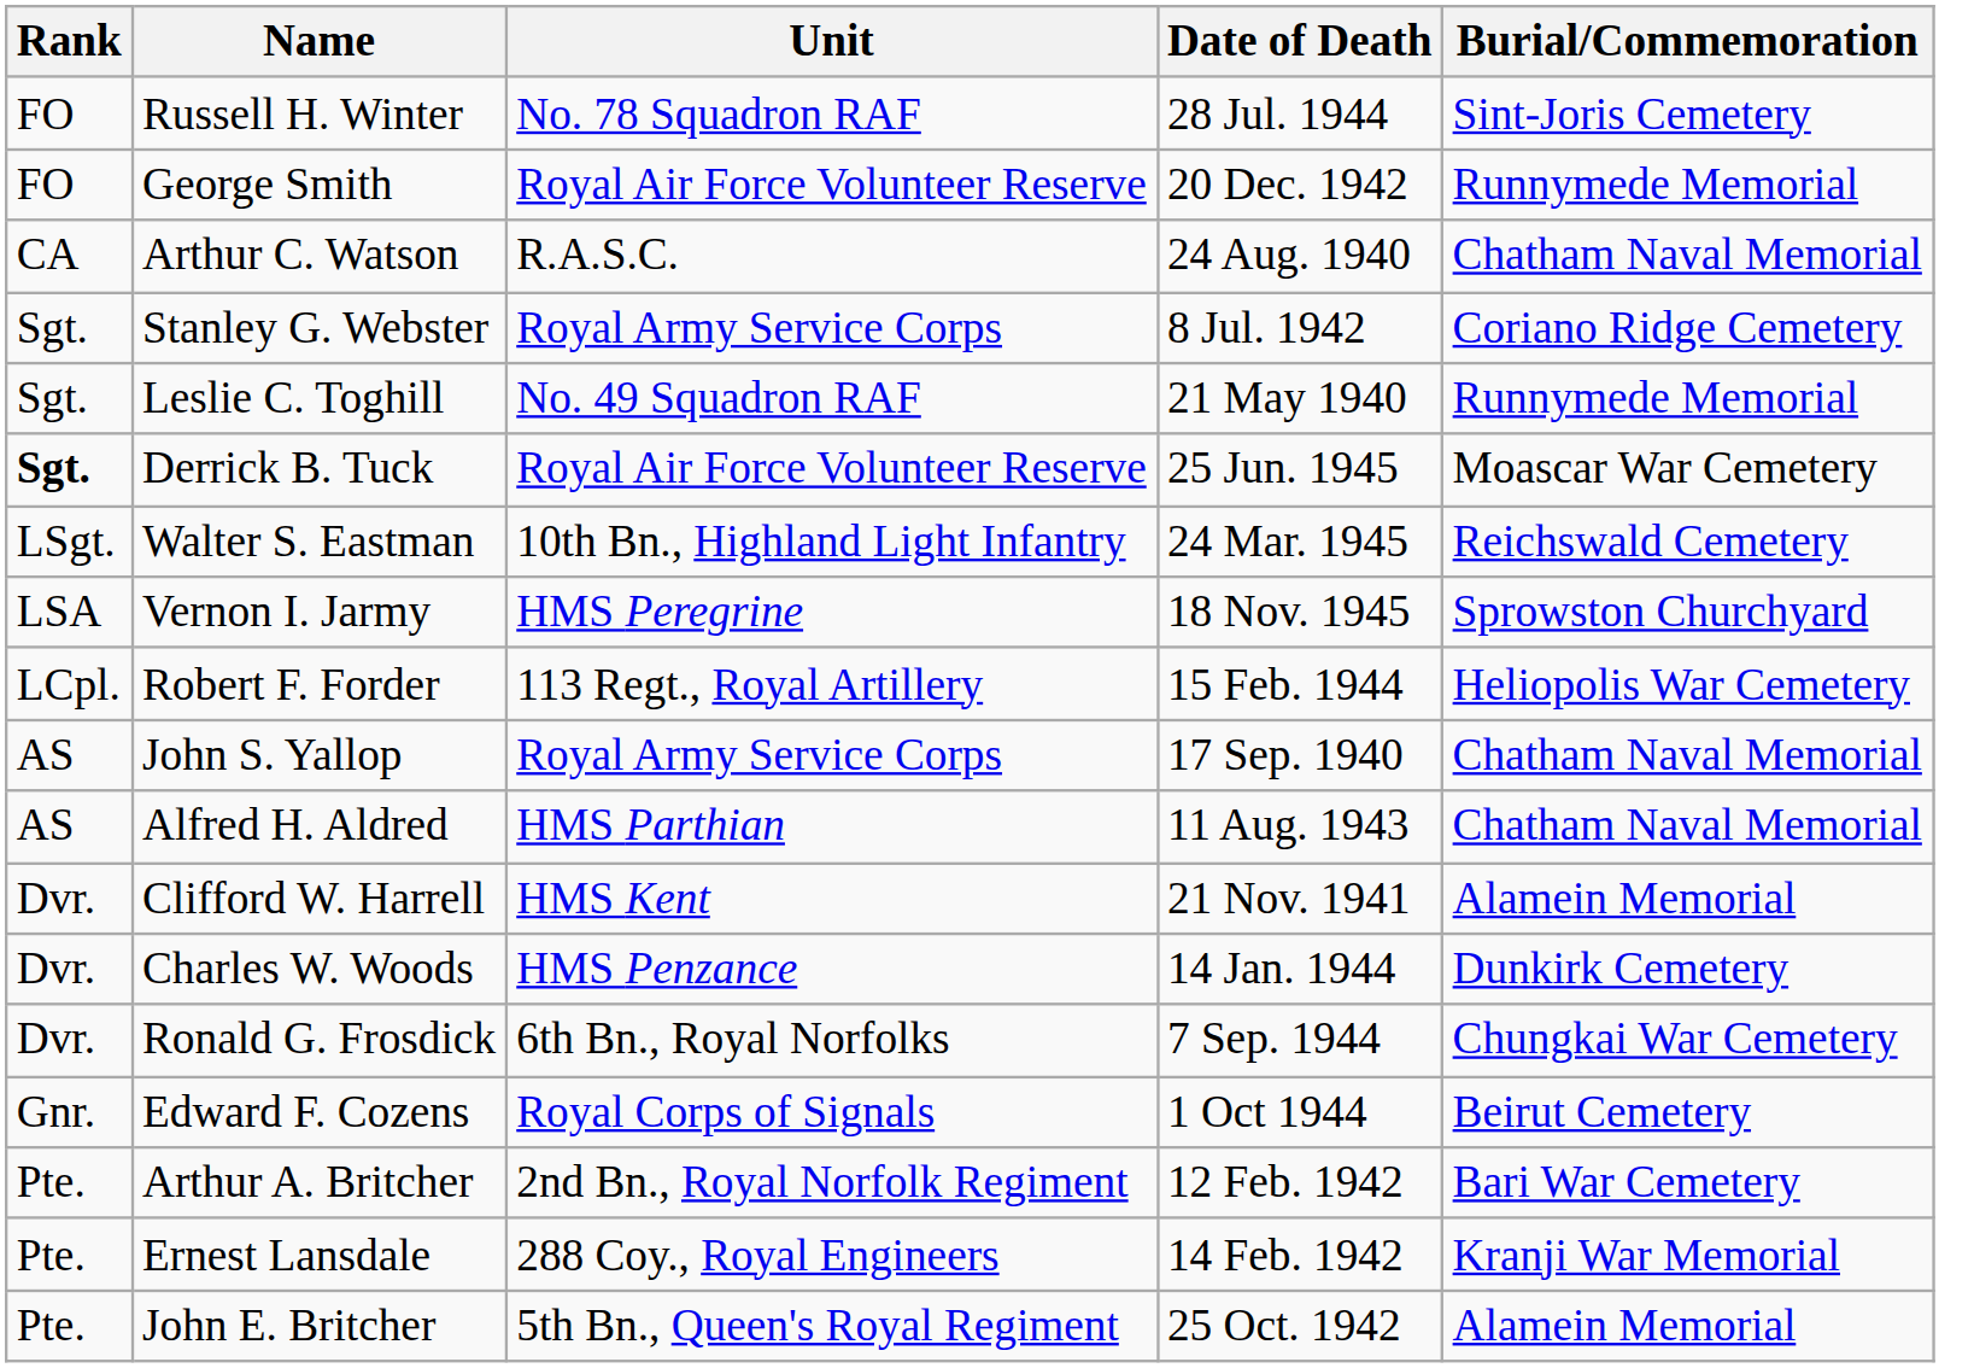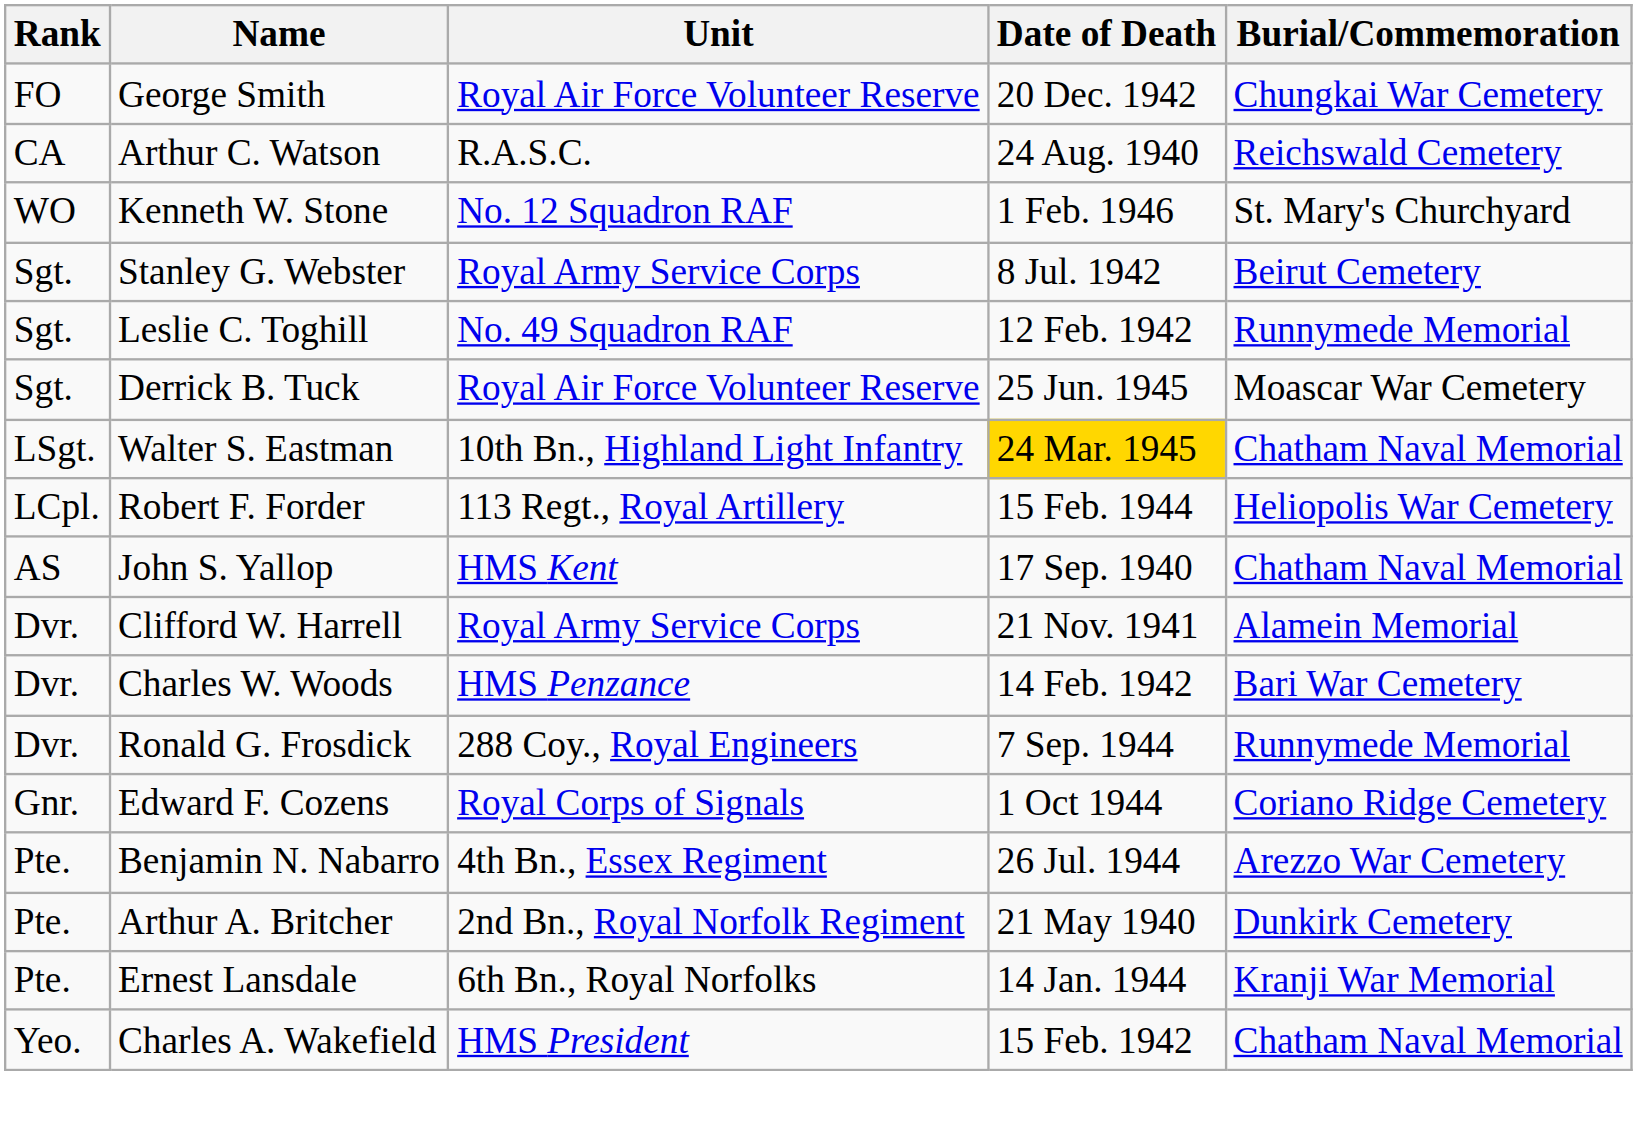- row: FO | Russell H. Winter | No. 78 Squadron RAF | 28 Jul. 1944 | Sint-Joris Cemetery
George Smith | Burial/Commemoration: Runnymede Memorial -> Chungkai War Cemetery
Arthur C. Watson | Burial/Commemoration: Chatham Naval Memorial -> Reichswald Cemetery
+ row: WO | Kenneth W. Stone | No. 12 Squadron RAF | 1 Feb. 1946 | St. Mary's Churchyard
Stanley G. Webster | Burial/Commemoration: Coriano Ridge Cemetery -> Beirut Cemetery
Leslie C. Toghill | Date of Death: 21 May 1940 -> 12 Feb. 1942
Derrick B. Tuck | Rank: bold -> normal
Walter S. Eastman | Date of Death: no background -> gold background
Walter S. Eastman | Burial/Commemoration: Reichswald Cemetery -> Chatham Naval Memorial
- row: LSA | Vernon I. Jarmy | HMS Peregrine | 18 Nov. 1945 | Sprowston Churchyard
John S. Yallop | Unit: Royal Army Service Corps -> HMS Kent
- row: AS | Alfred H. Aldred | HMS Parthian | 11 Aug. 1943 | Chatham Naval Memorial
Clifford W. Harrell | Unit: HMS Kent -> Royal Army Service Corps
Charles W. Woods | Date of Death: 14 Jan. 1944 -> 14 Feb. 1942
Charles W. Woods | Burial/Commemoration: Dunkirk Cemetery -> Bari War Cemetery
Ronald G. Frosdick | Unit: 6th Bn., Royal Norfolks -> 288 Coy., Royal Engineers
Ronald G. Frosdick | Burial/Commemoration: Chungkai War Cemetery -> Runnymede Memorial
Edward F. Cozens | Burial/Commemoration: Beirut Cemetery -> Coriano Ridge Cemetery
+ row: Pte. | Benjamin N. Nabarro | 4th Bn., Essex Regiment | 26 Jul. 1944 | Arezzo War Cemetery
Arthur A. Britcher | Date of Death: 12 Feb. 1942 -> 21 May 1940
Arthur A. Britcher | Burial/Commemoration: Bari War Cemetery -> Dunkirk Cemetery
Ernest Lansdale | Unit: 288 Coy., Royal Engineers -> 6th Bn., Royal Norfolks
Ernest Lansdale | Date of Death: 14 Feb. 1942 -> 14 Jan. 1944
- row: Pte. | John E. Britcher | 5th Bn., Queen's Royal Regiment | 25 Oct. 1942 | Alamein Memorial
+ row: Yeo. | Charles A. Wakefield | HMS President | 15 Feb. 1942 | Chatham Naval Memorial
